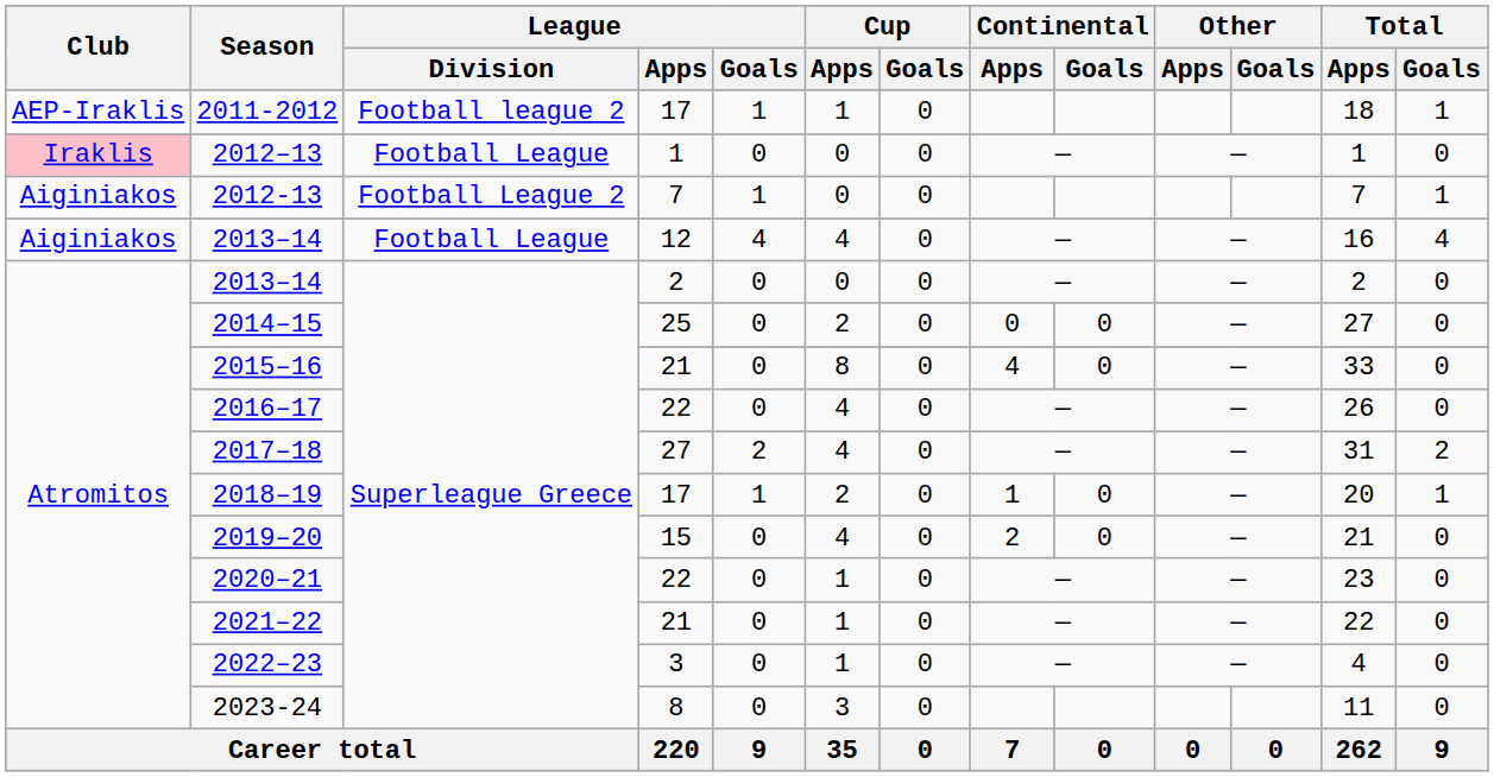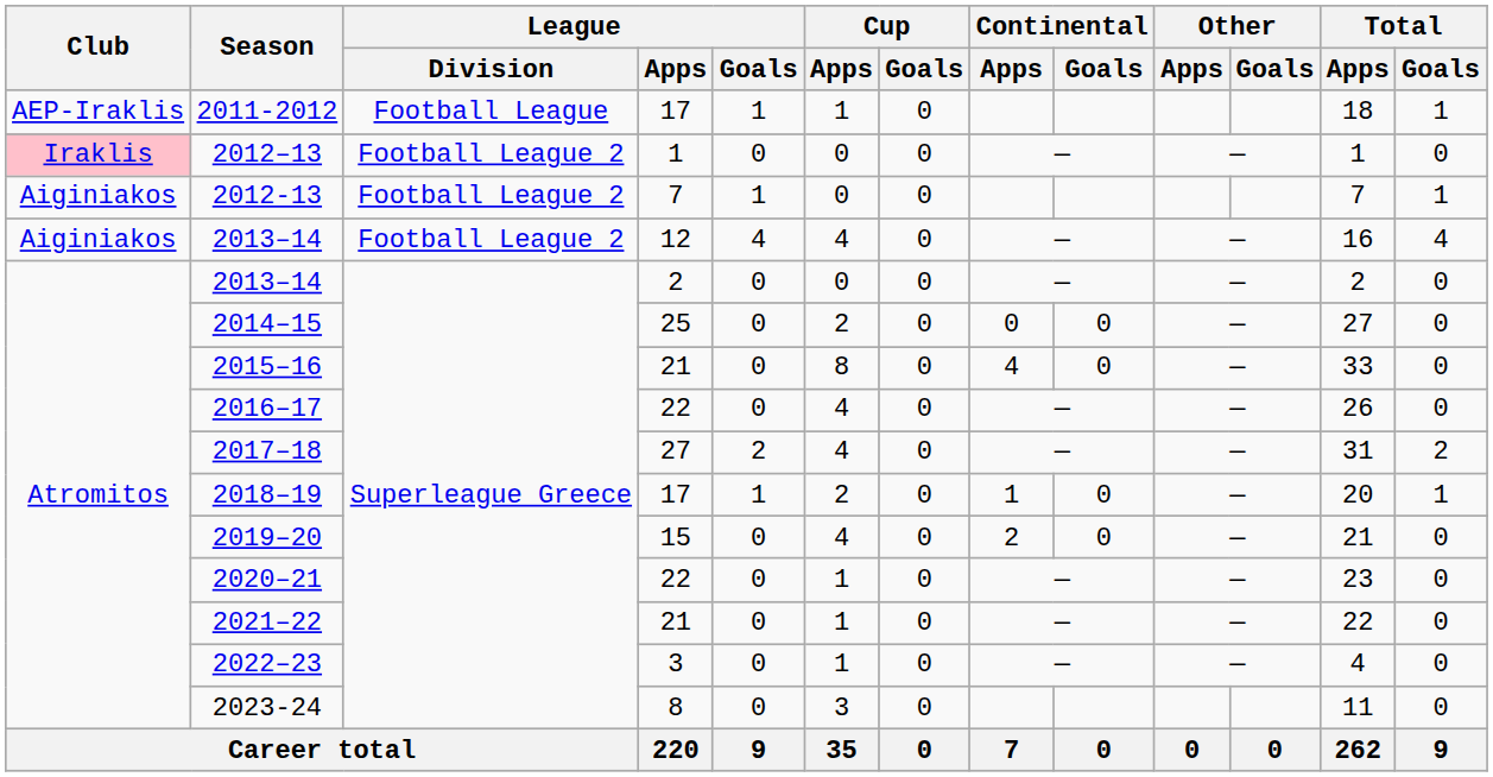2011-2012 | League / Division: Football league 2 -> Football League
2012–13 | League / Division: Football League -> Football League 2
2013–14 / 12 | League / Division: Football League -> Football League 2
